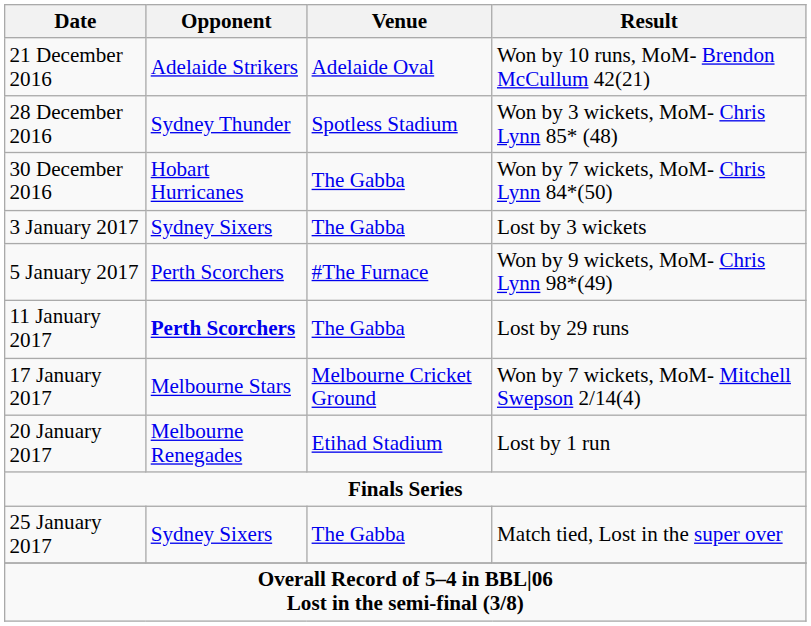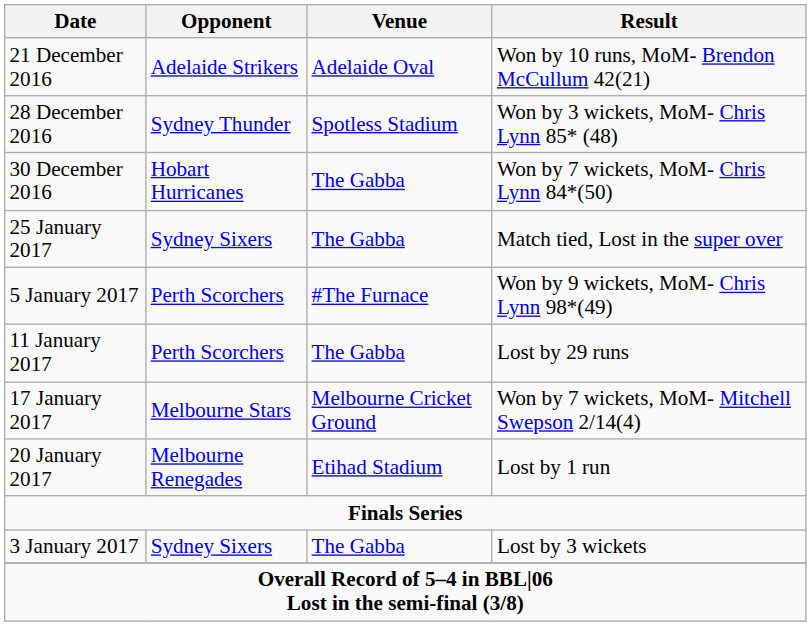rows swapped: 3 January 2017 <-> 25 January 2017
11 January 2017 | Opponent: bold -> normal
